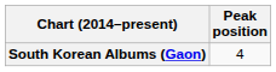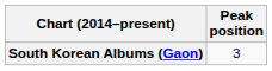South Korean Albums (Gaon) | Peak position: 4 -> 3
